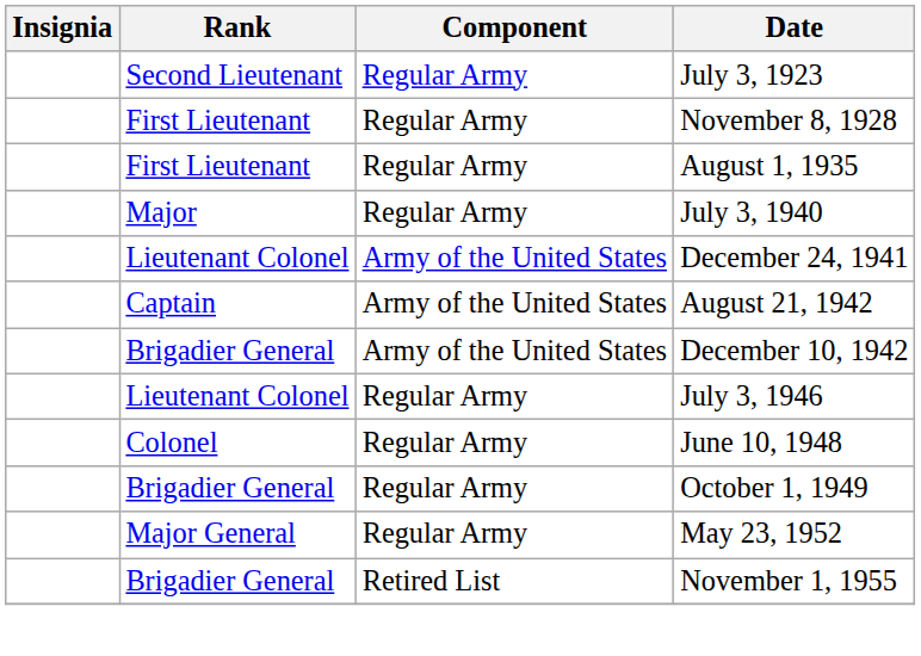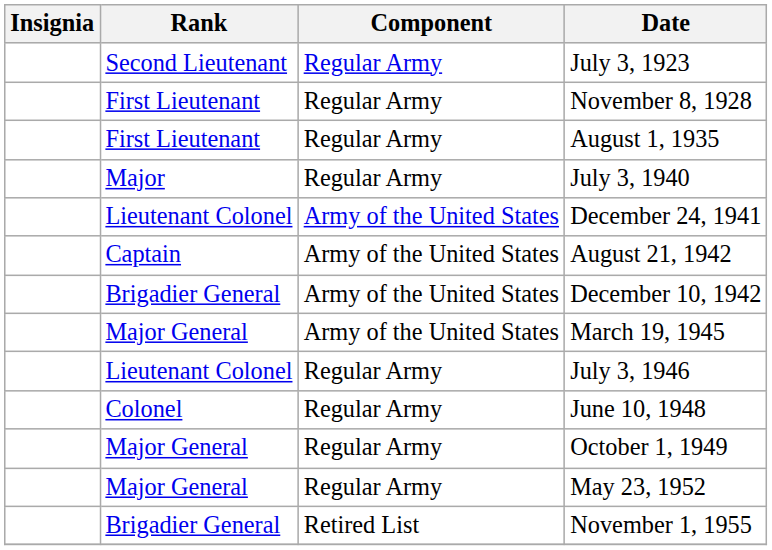+ row: Major General | Army of the United States | March 19, 1945
October 1, 1949 | Rank: Brigadier General -> Major General
